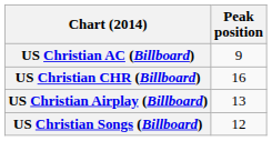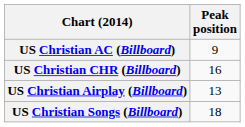US Christian Songs (Billboard) | Peak position: 12 -> 18
